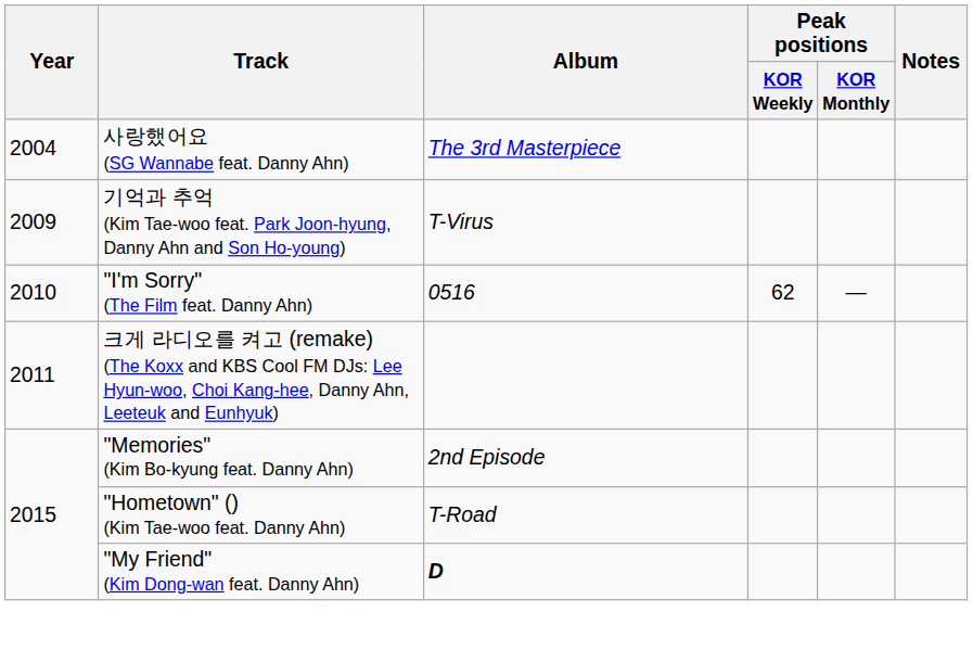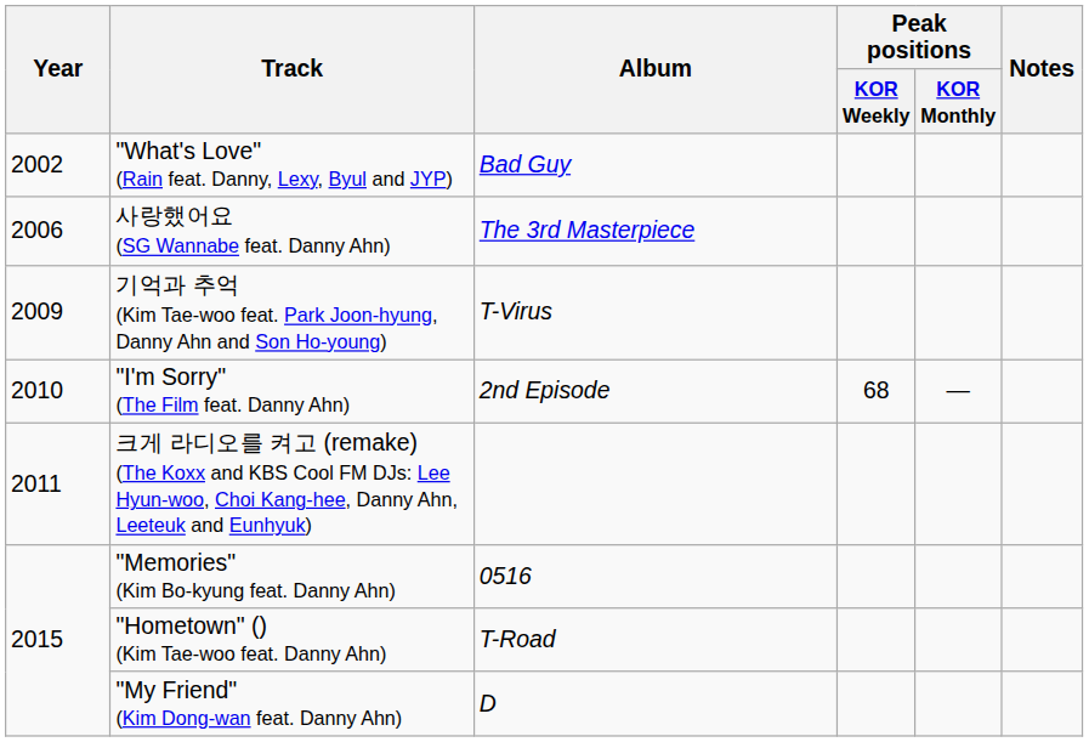+ row: 2002 | "What's Love" (Rain feat. Danny, Lexy, Byul and JYP) | Bad Guy
사랑했어요 (SG Wannabe feat. Danny Ahn) | Year: 2004 -> 2006
"I'm Sorry" (The Film feat. Danny Ahn) | Album: 0516 -> 2nd Episode
"I'm Sorry" (The Film feat. Danny Ahn) | Peak positions / KOR Weekly: 62 -> 68
"Memories" (Kim Bo-kyung feat. Danny Ahn) | Album: 2nd Episode -> 0516
"My Friend" (Kim Dong-wan feat. Danny Ahn) | Album: bold -> normal
